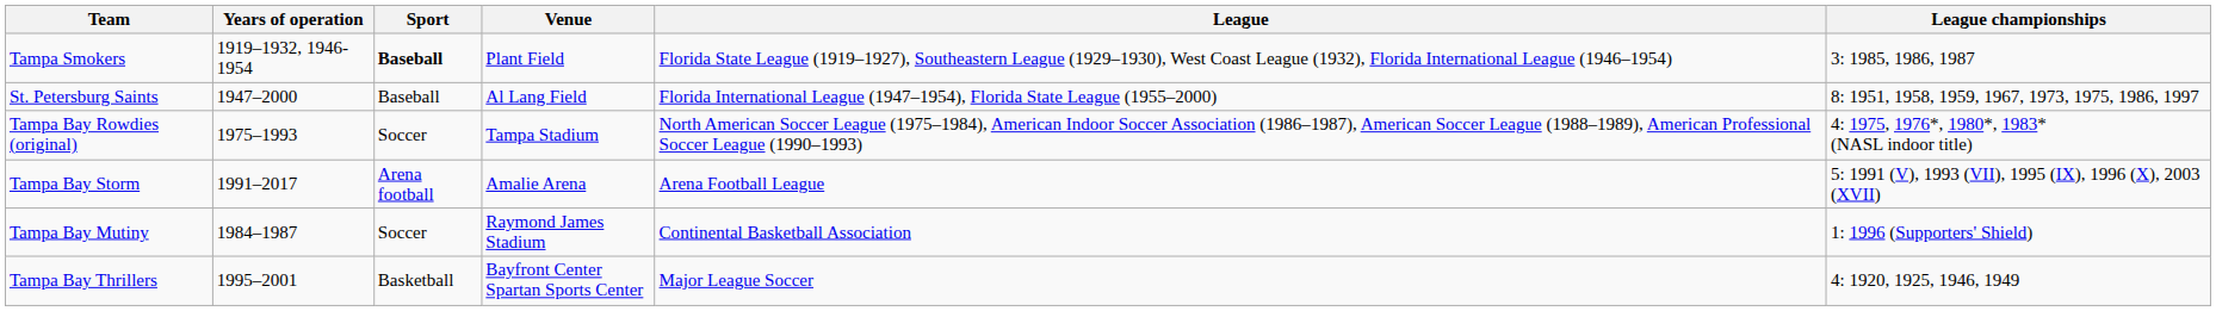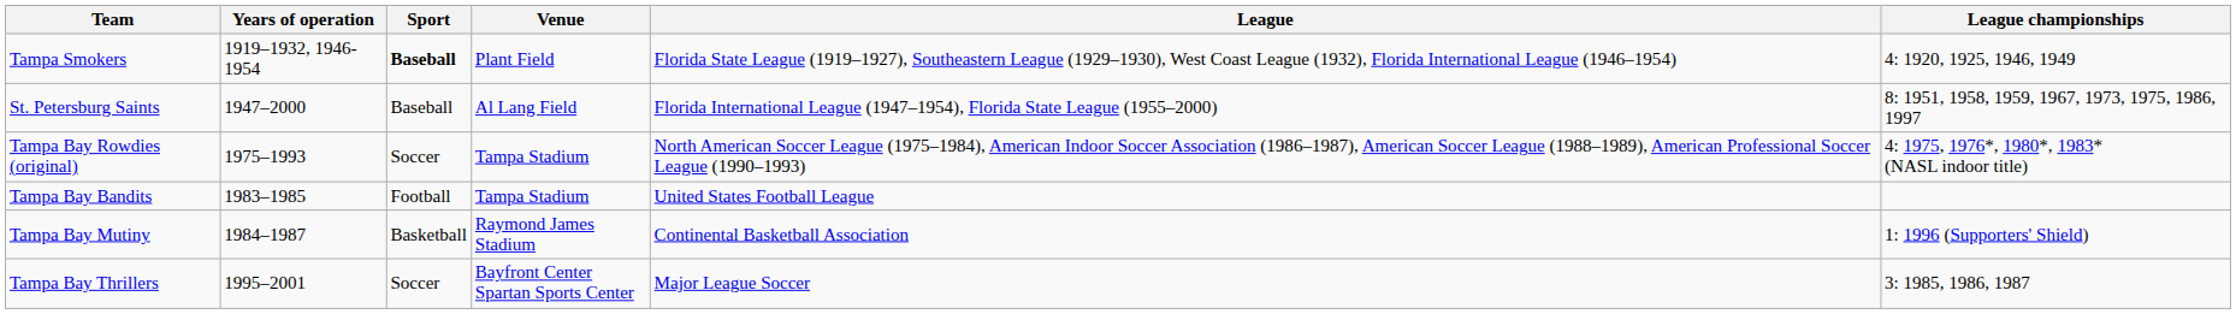Tampa Smokers | League championships: 3: 1985, 1986, 1987 -> 4: 1920, 1925, 1946, 1949
+ row: Tampa Bay Bandits | 1983–1985 | Football | Tampa Stadium | United States Football League
- row: Tampa Bay Storm | 1991–2017 | Arena football | Amalie Arena | Arena Football League | 5: 1991 (V), 1993 (VII), 1995 (IX), 1996 (X), 2003 (XVII)
Tampa Bay Mutiny | Sport: Soccer -> Basketball
Tampa Bay Thrillers | Sport: Basketball -> Soccer
Tampa Bay Thrillers | League championships: 4: 1920, 1925, 1946, 1949 -> 3: 1985, 1986, 1987
